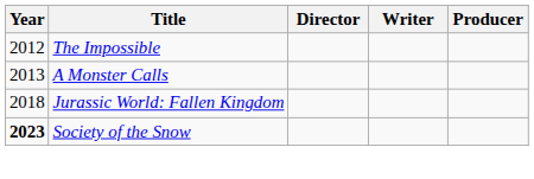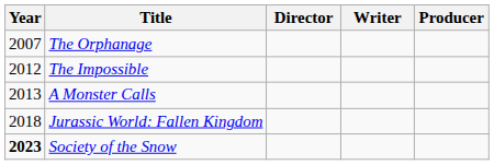+ row: 2007 | The Orphanage
